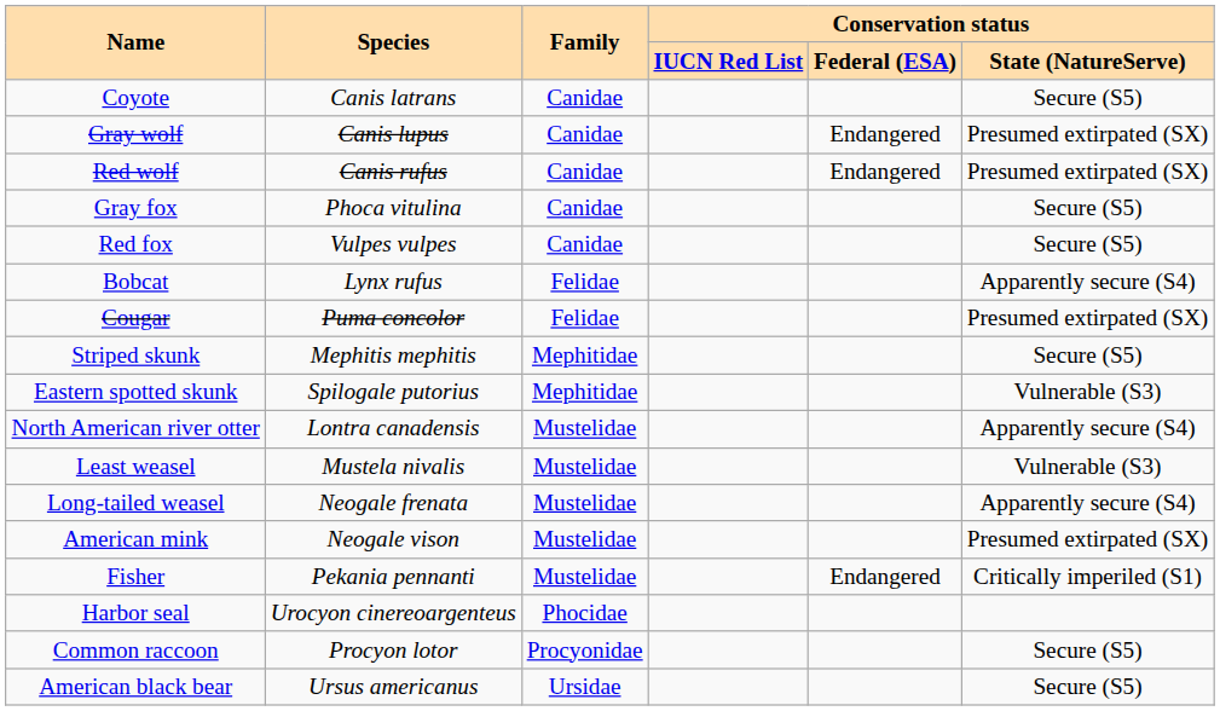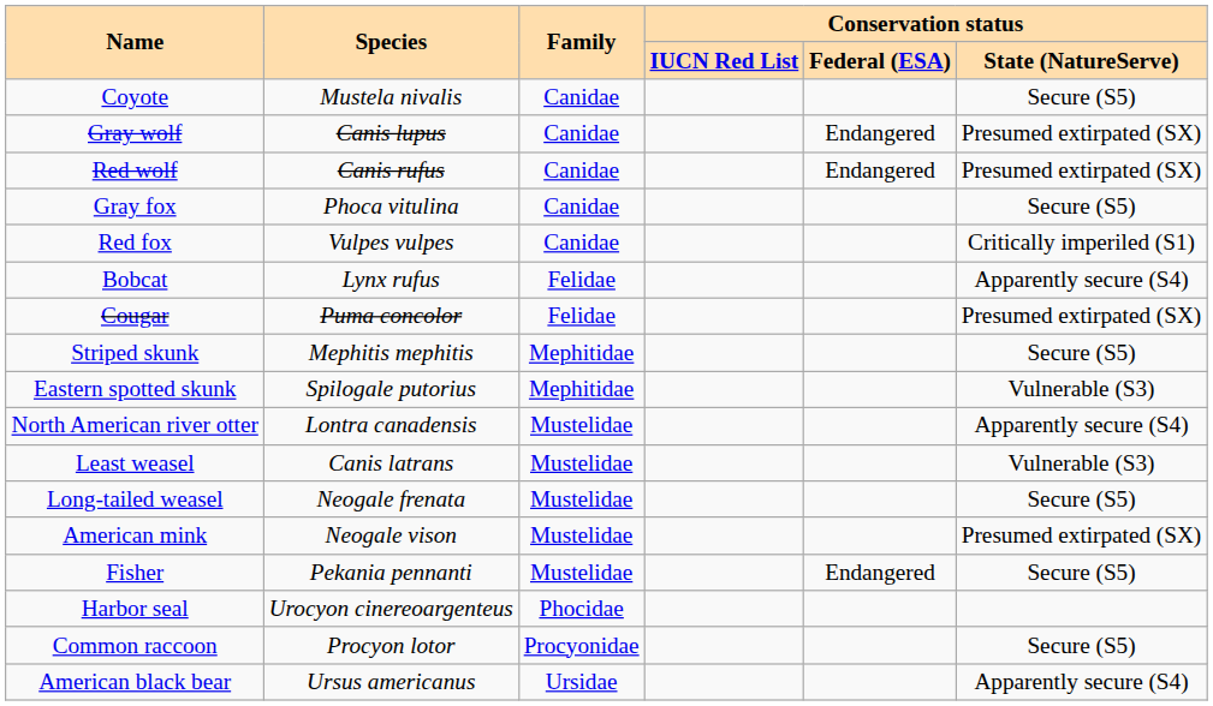Coyote | Species: Canis latrans -> Mustela nivalis
Red fox | Conservation status / State (NatureServe): Secure (S5) -> Critically imperiled (S1)
Least weasel | Species: Mustela nivalis -> Canis latrans
Long-tailed weasel | Conservation status / State (NatureServe): Apparently secure (S4) -> Secure (S5)
Fisher | Conservation status / State (NatureServe): Critically imperiled (S1) -> Secure (S5)
American black bear | Conservation status / State (NatureServe): Secure (S5) -> Apparently secure (S4)
